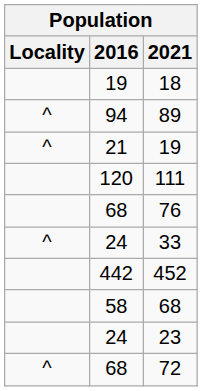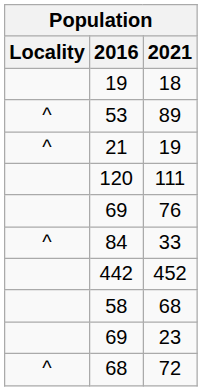89 | 2016: 94 -> 53
76 | 2016: 68 -> 69
33 | 2016: 24 -> 84
23 | 2016: 24 -> 69
